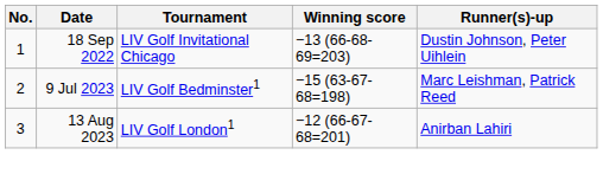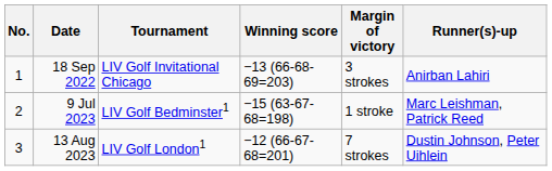+ column: Margin of victory | 3 strokes | 1 stroke | 7 strokes
18 Sep 2022 | Runner(s)-up: Dustin Johnson, Peter Uihlein -> Anirban Lahiri
13 Aug 2023 | Runner(s)-up: Anirban Lahiri -> Dustin Johnson, Peter Uihlein
